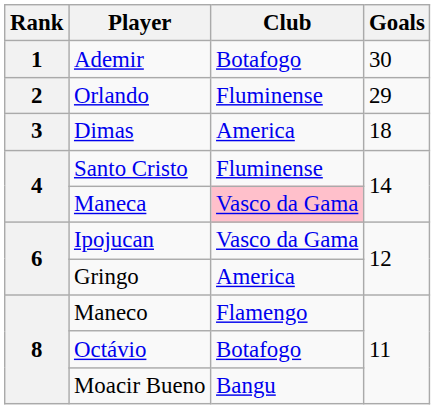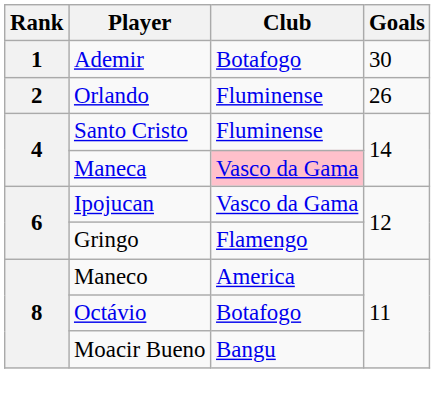Orlando | Goals: 29 -> 26
- row: 3 | Dimas | America | 18
Gringo | Club: America -> Flamengo
Maneco | Club: Flamengo -> America
